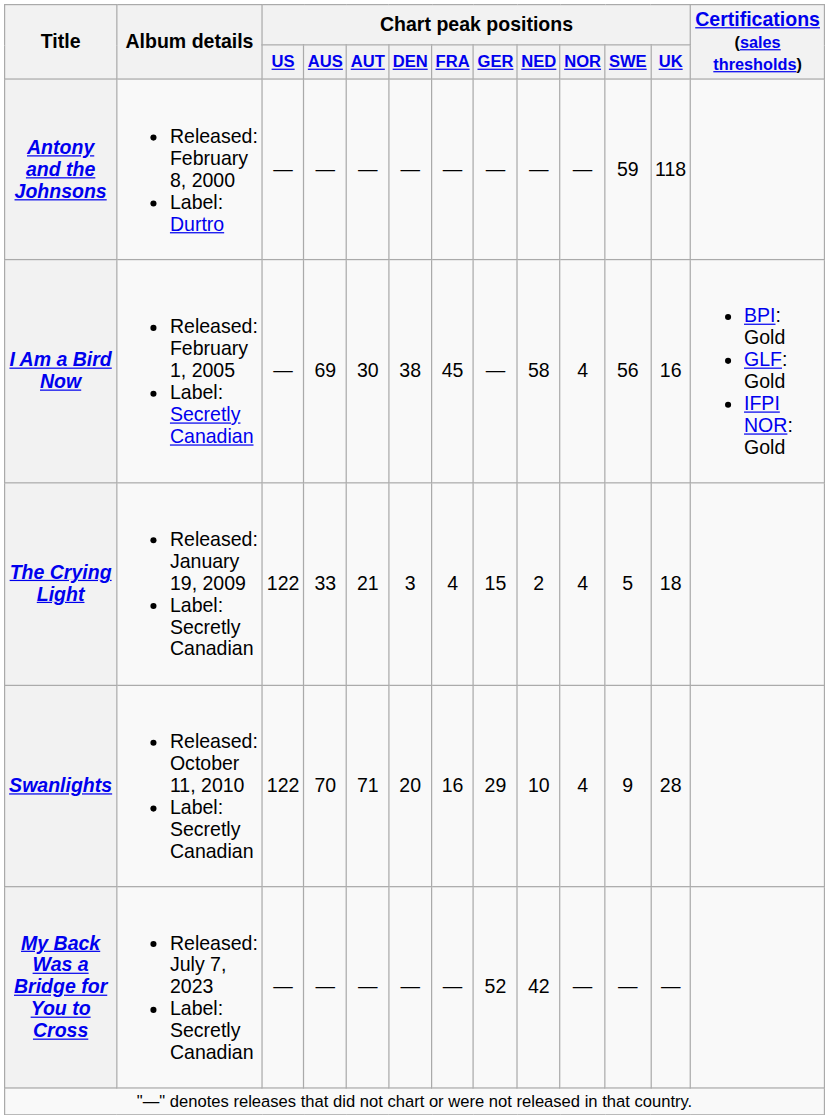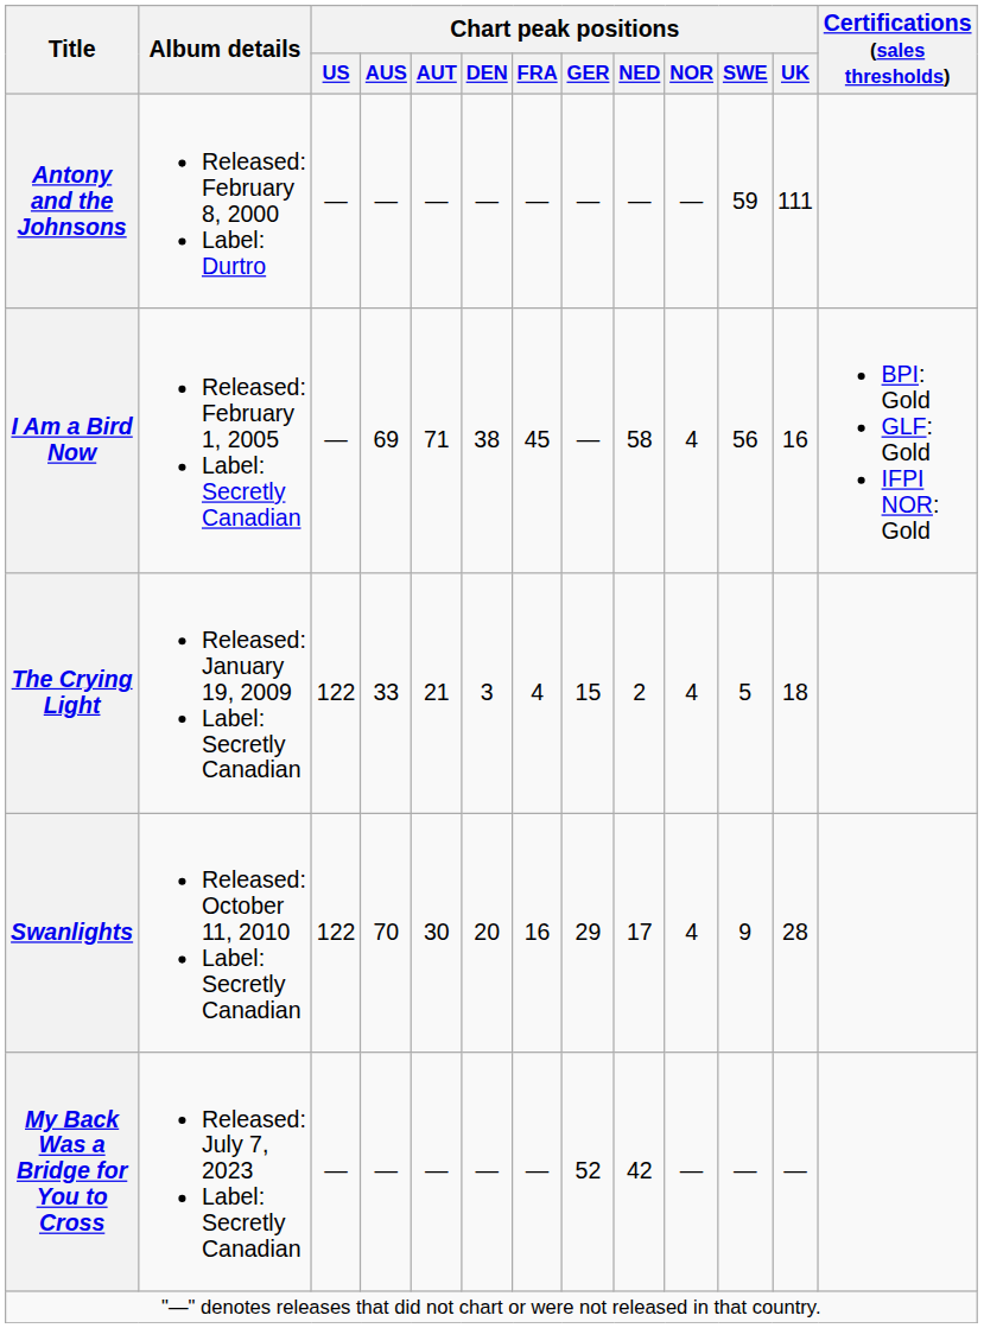Antony and the Johnsons | Chart peak positions / UK: 118 -> 111
I Am a Bird Now | Chart peak positions / AUT: 30 -> 71
Swanlights | Chart peak positions / AUT: 71 -> 30
Swanlights | Chart peak positions / NED: 10 -> 17
